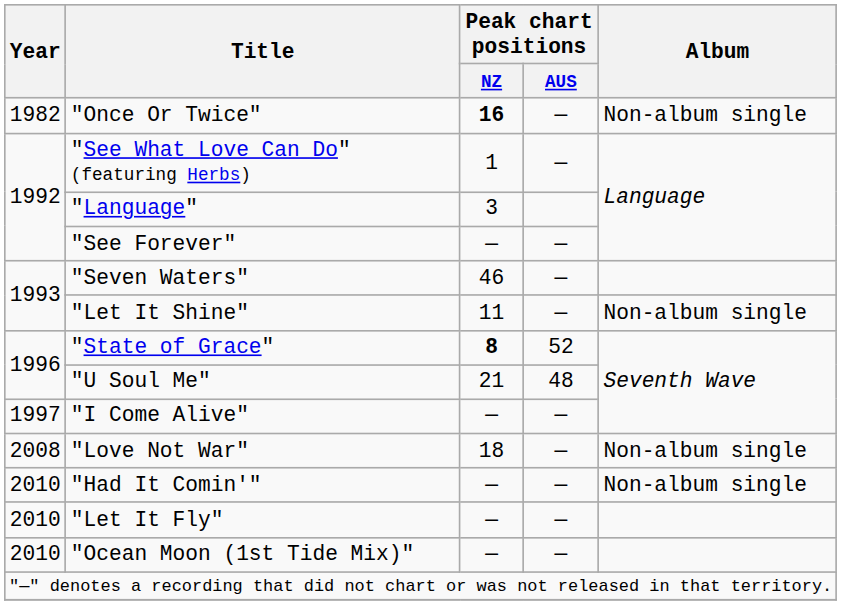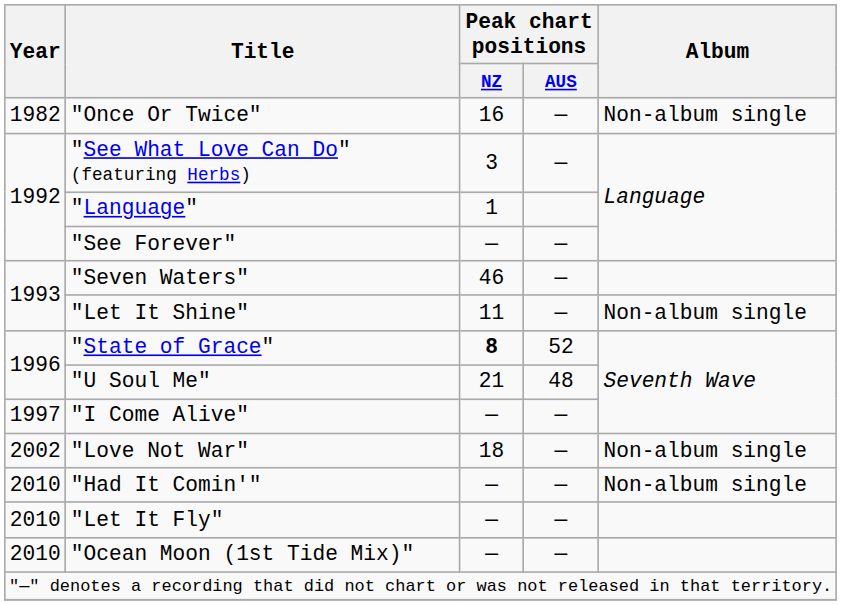"Once Or Twice" | Peak chart positions / NZ: bold -> normal
"See What Love Can Do" (featuring Herbs) | Peak chart positions / NZ: 1 -> 3
"Language" | Peak chart positions / NZ: 3 -> 1
"Love Not War" | Year: 2008 -> 2002
